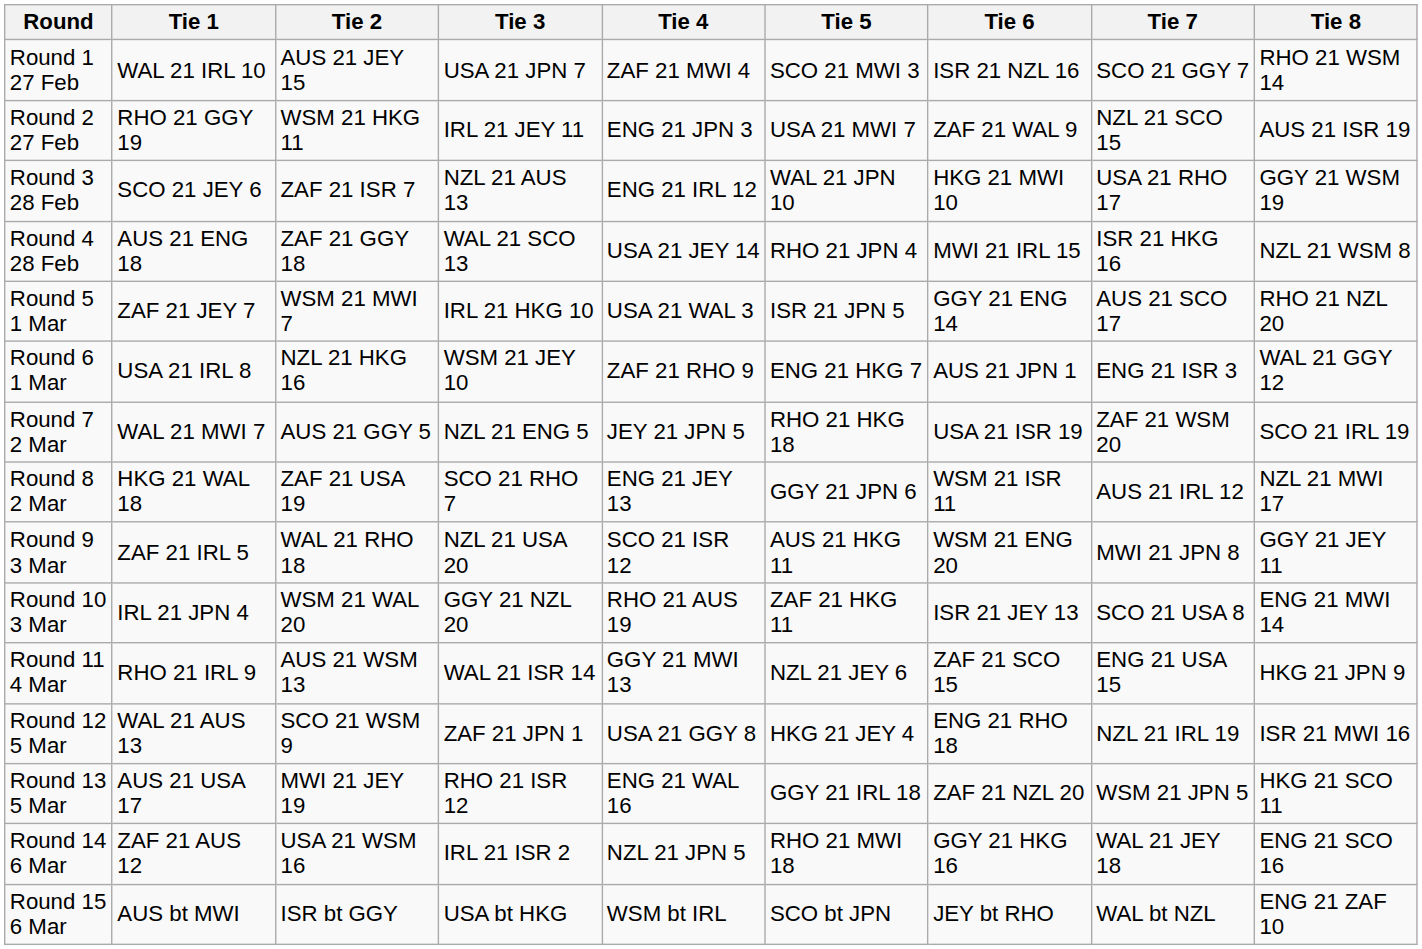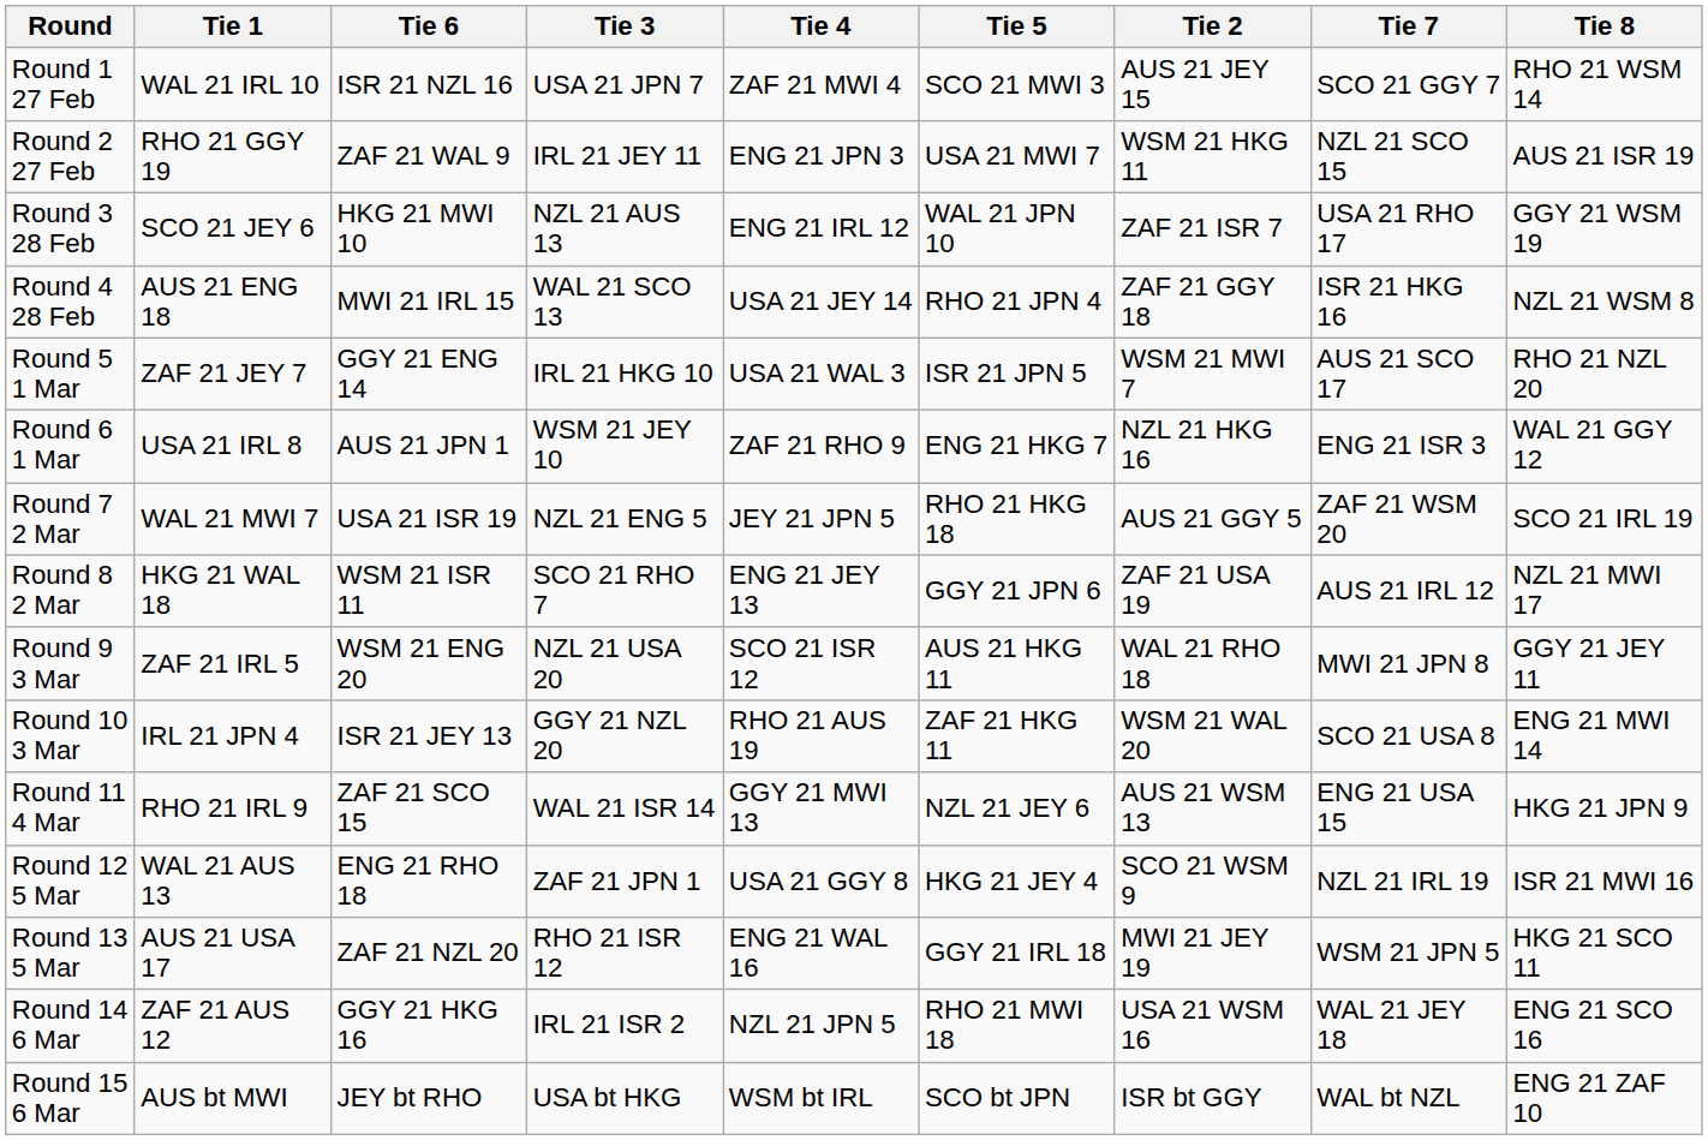columns swapped: Tie 2 <-> Tie 6
